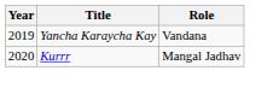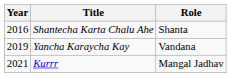+ row: 2016 | Shantecha Karta Chalu Ahe | Shanta
Kurrr | Year: 2020 -> 2021
